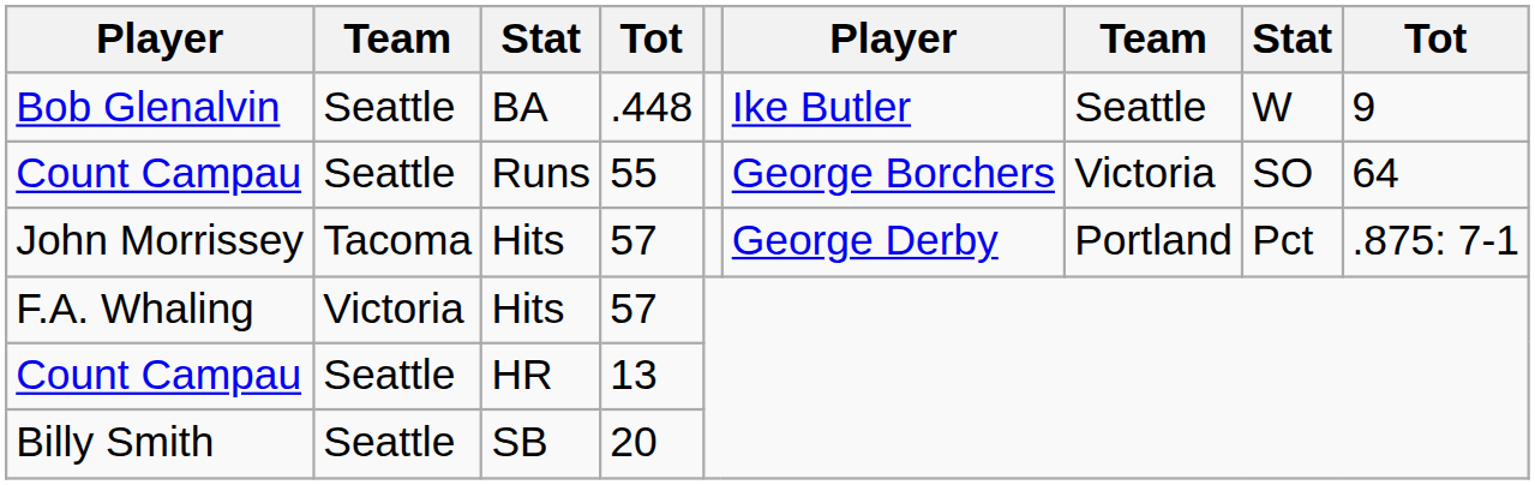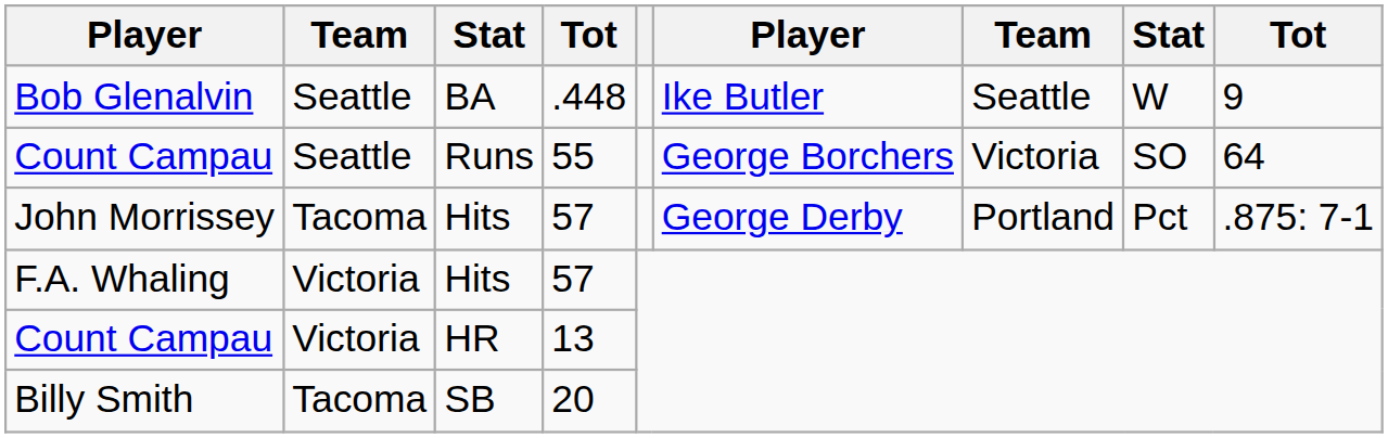Count Campau / HR | column 2: Seattle -> Victoria
Billy Smith | column 2: Seattle -> Tacoma
